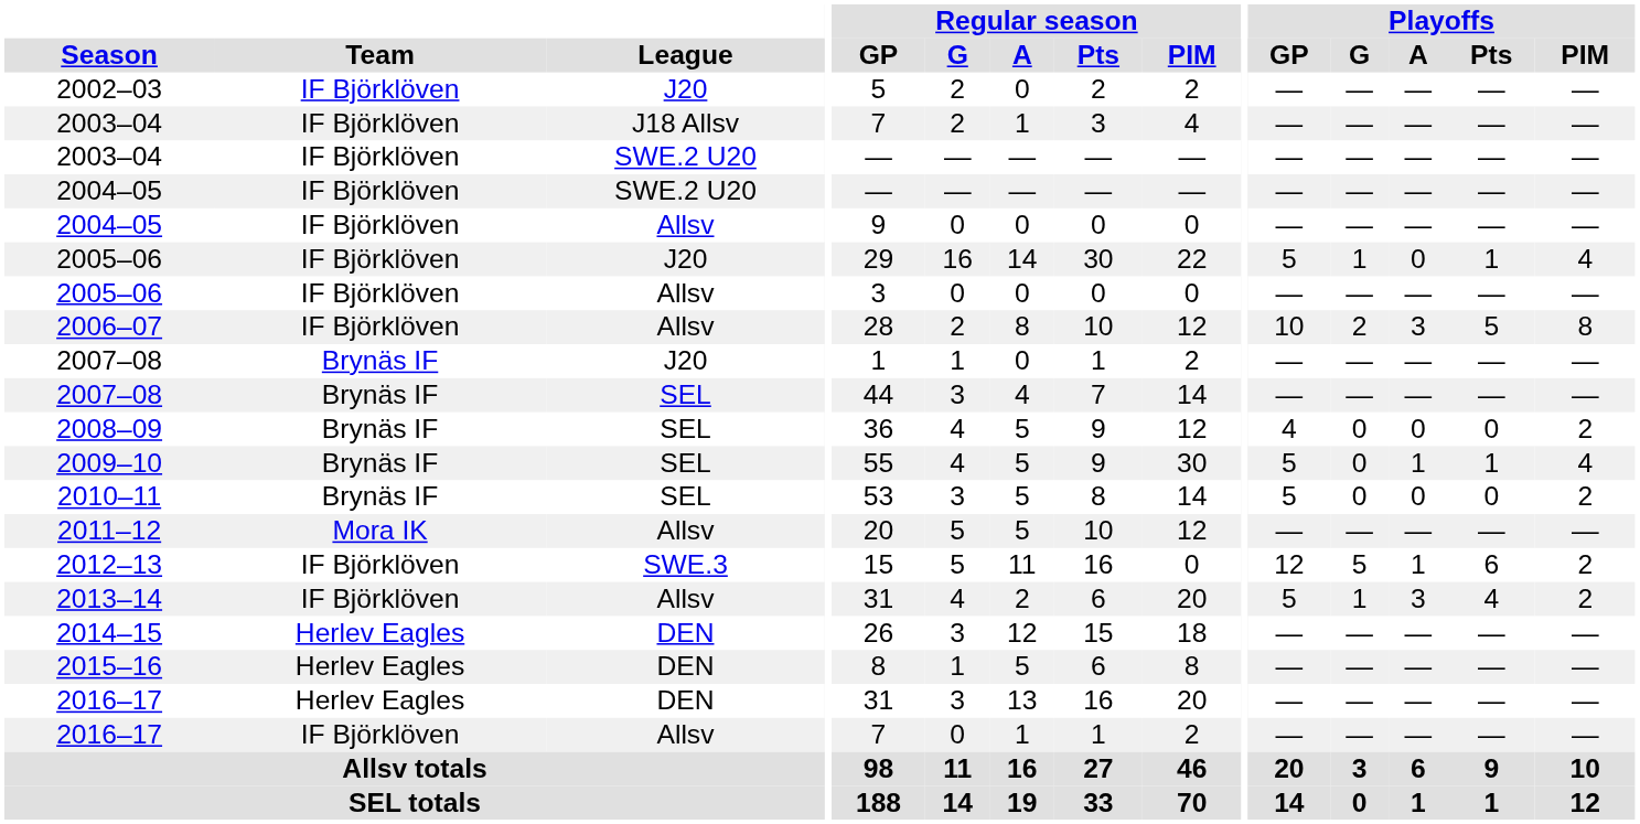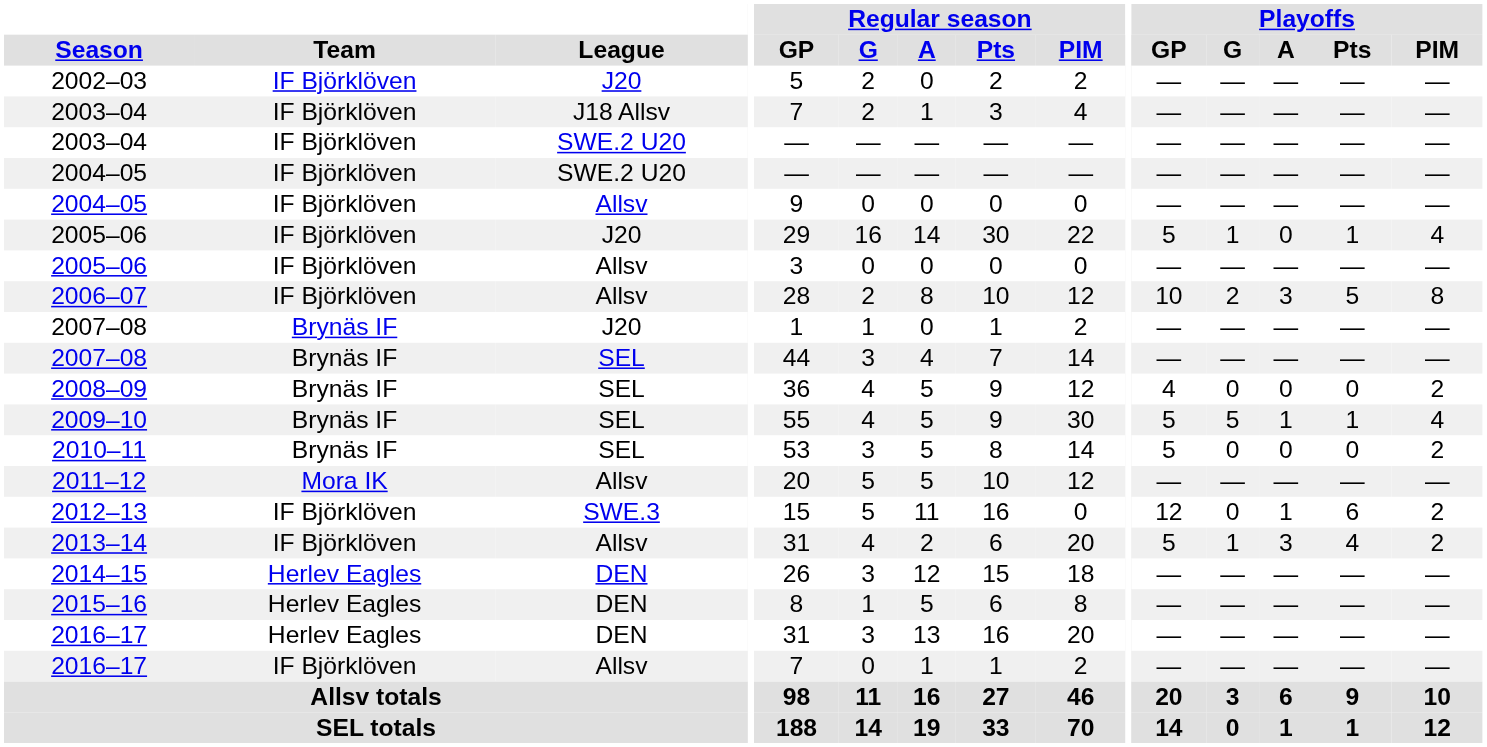2009–10 | Playoffs / G: 0 -> 5
2012–13 | Playoffs / G: 5 -> 0
